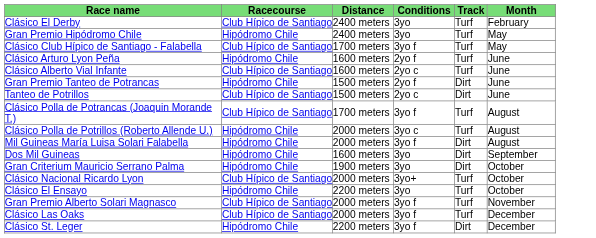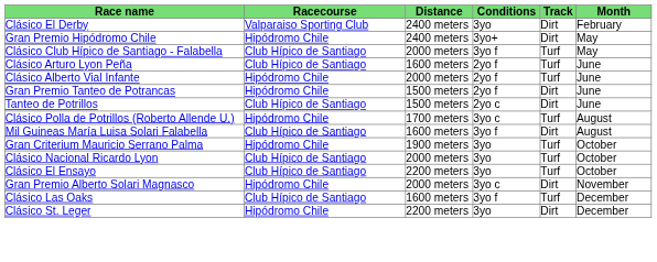Clásico El Derby | Racecourse: Club Hípico de Santiago -> Valparaiso Sporting Club
Clásico El Derby | Track: Turf -> Dirt
Gran Premio Hipódromo Chile | Conditions: 3yo -> 3yo+
Gran Premio Hipódromo Chile | Track: Turf -> Dirt
Clásico Club Hípico de Santiago - Falabella | Distance: 1700 meters -> 2000 meters
Clásico Arturo Lyon Peña | Racecourse: Hipódromo Chile -> Club Hípico de Santiago
Clásico Alberto Vial Infante | Racecourse: Club Hípico de Santiago -> Hipódromo Chile
Clásico Alberto Vial Infante | Distance: 1600 meters -> 2000 meters
Clásico Alberto Vial Infante | Conditions: 2yo c -> 2yo f
- row: Clásico Polla de Potrancas (Joaquin Morande T.) | Club Hípico de Santiago | 1700 meters | 3yo f | Turf | August
Clásico Polla de Potrillos (Roberto Allende U.) | Distance: 2000 meters -> 1700 meters
Mil Guineas María Luisa Solari Falabella | Racecourse: Hipódromo Chile -> Club Hípico de Santiago
Mil Guineas María Luisa Solari Falabella | Distance: 2000 meters -> 1600 meters
- row: Dos Mil Guineas | Hipódromo Chile | 1600 meters | 3yo | Dirt | September
Gran Criterium Mauricio Serrano Palma | Track: Dirt -> Turf
Clásico Nacional Ricardo Lyon | Conditions: 3yo+ -> 3yo
Clásico El Ensayo | Racecourse: Hipódromo Chile -> Club Hípico de Santiago
Gran Premio Alberto Solari Magnasco | Racecourse: Club Hípico de Santiago -> Hipódromo Chile
Gran Premio Alberto Solari Magnasco | Conditions: 3yo f -> 3yo c
Gran Premio Alberto Solari Magnasco | Track: Turf -> Dirt
Clásico Las Oaks | Distance: 2000 meters -> 1600 meters
Clásico St. Leger | Conditions: 3yo f -> 3yo
